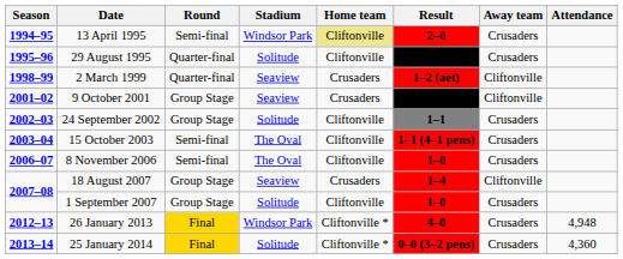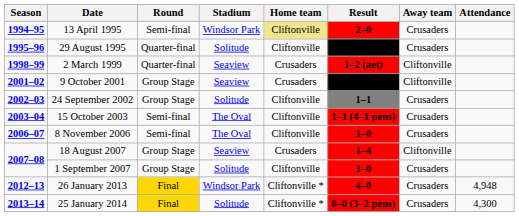25 January 2014 | Attendance: 4,360 -> 4,300
